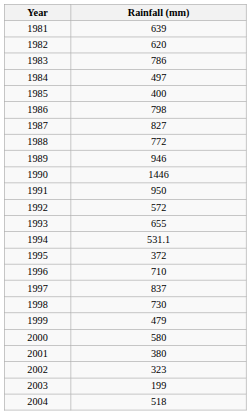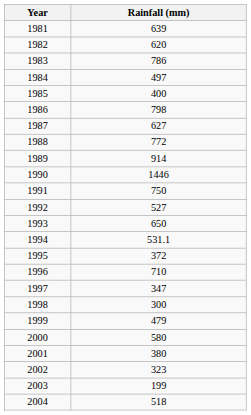1987 | Rainfall (mm): 827 -> 627
1989 | Rainfall (mm): 946 -> 914
1991 | Rainfall (mm): 950 -> 750
1992 | Rainfall (mm): 572 -> 527
1993 | Rainfall (mm): 655 -> 650
1997 | Rainfall (mm): 837 -> 347
1998 | Rainfall (mm): 730 -> 300
